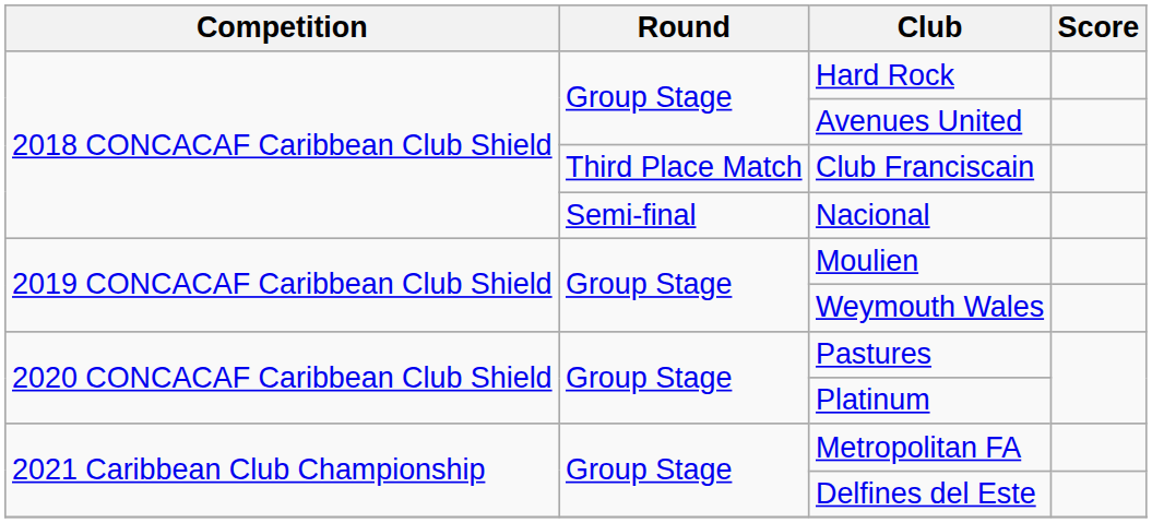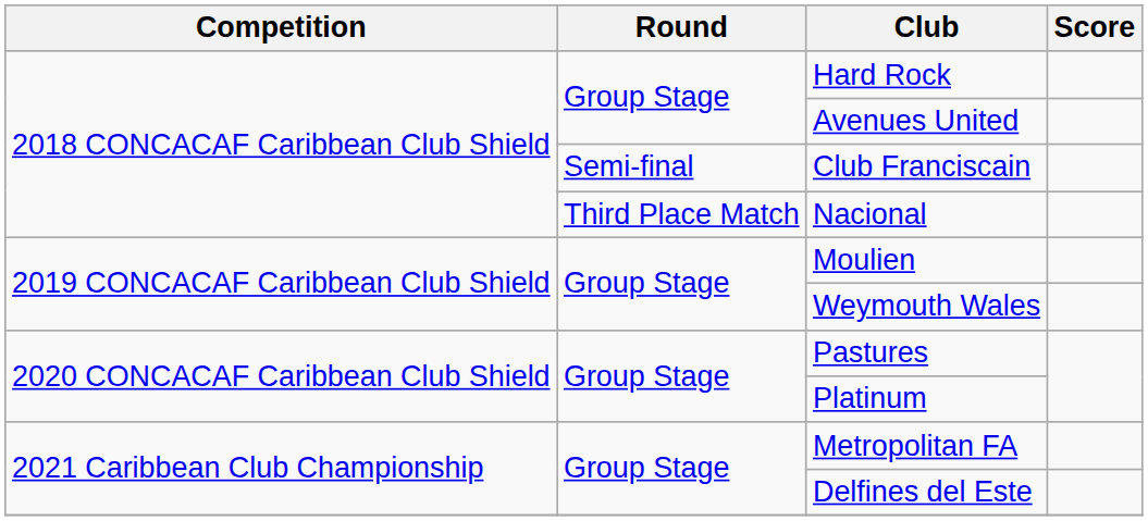Club Franciscain | Round: Third Place Match -> Semi-final
Nacional | Round: Semi-final -> Third Place Match
